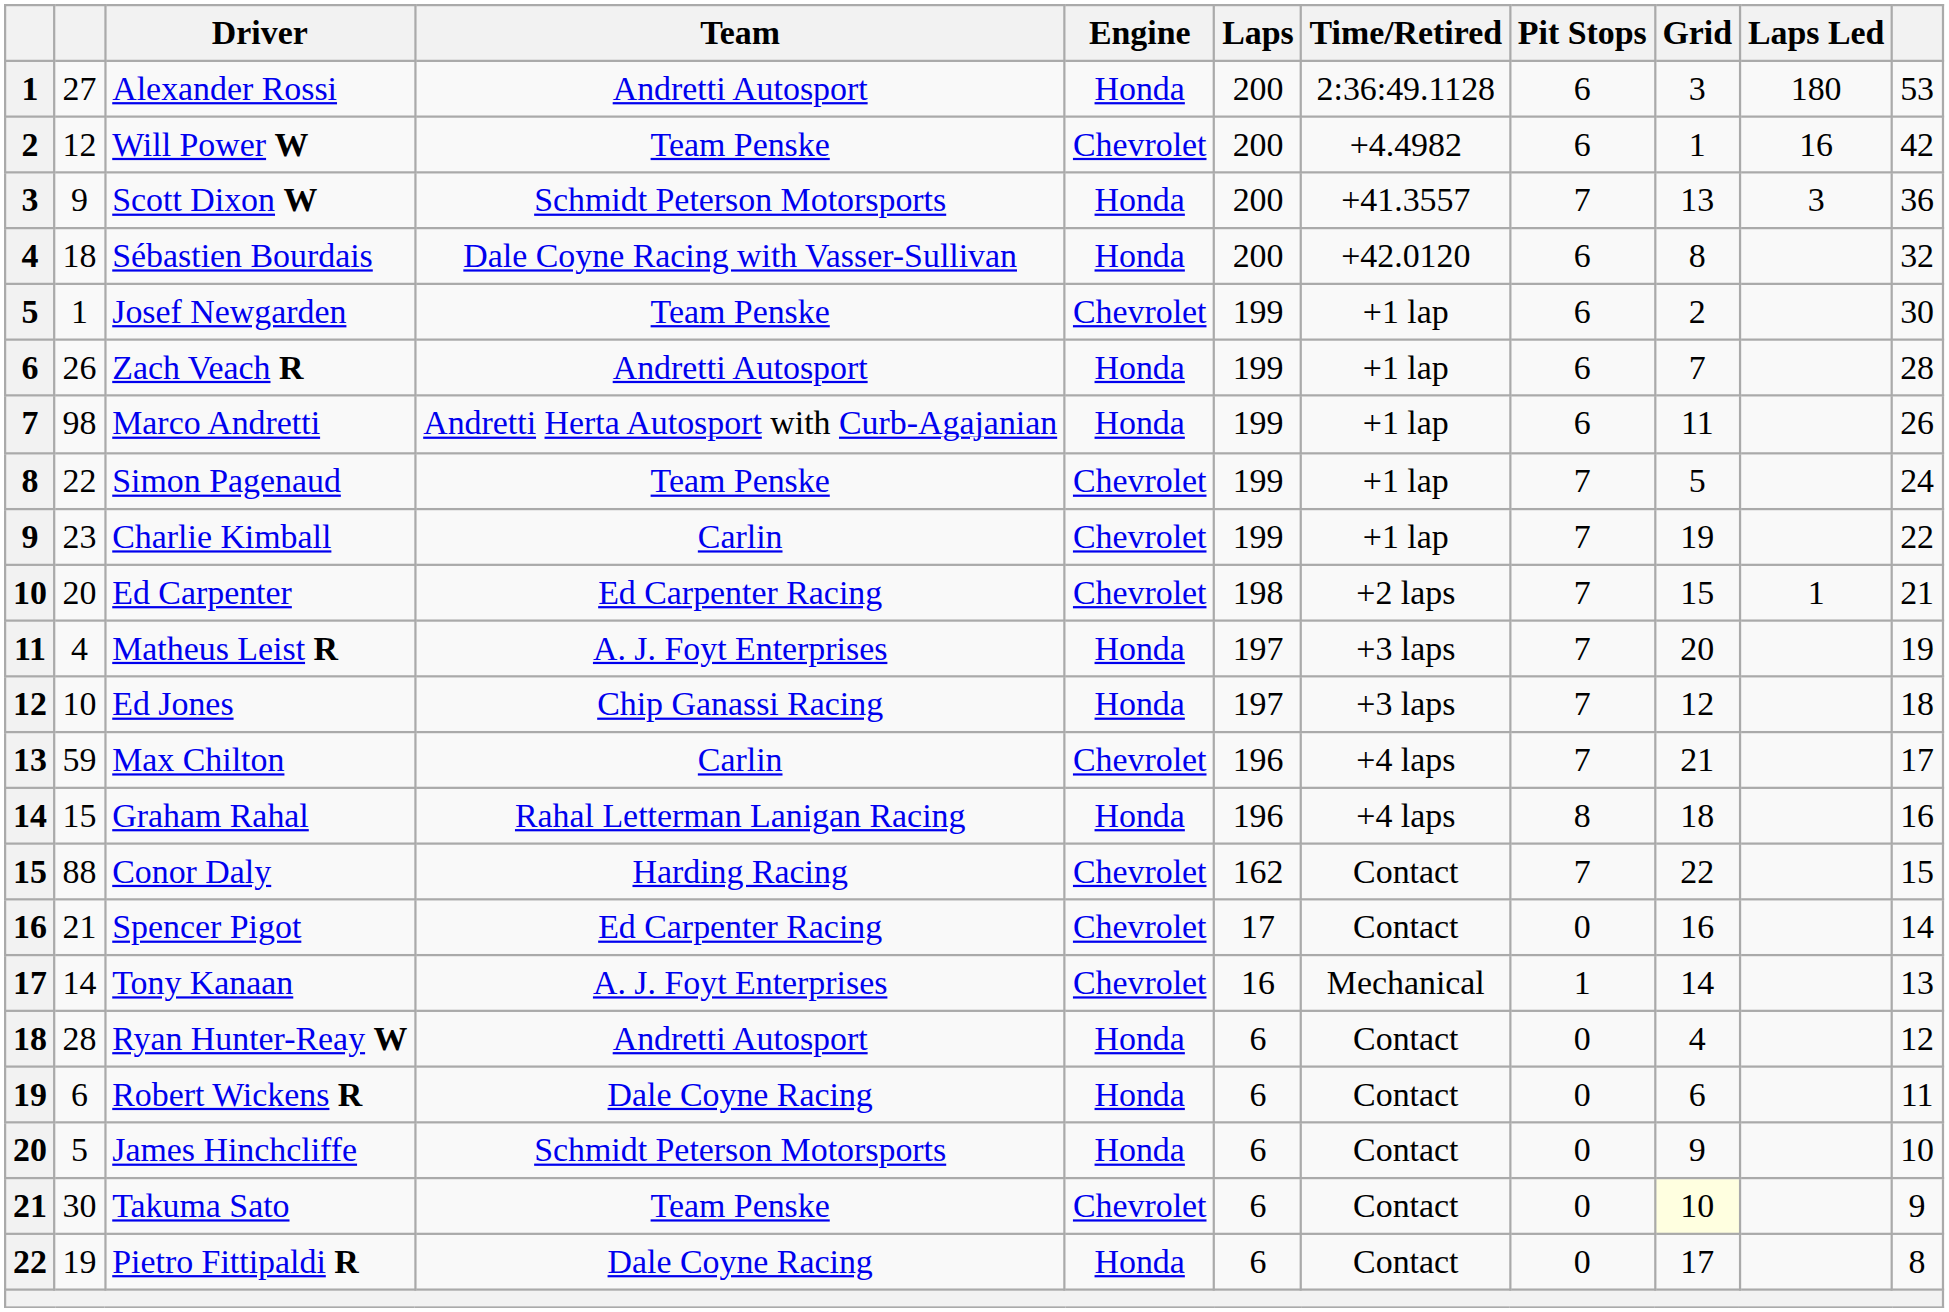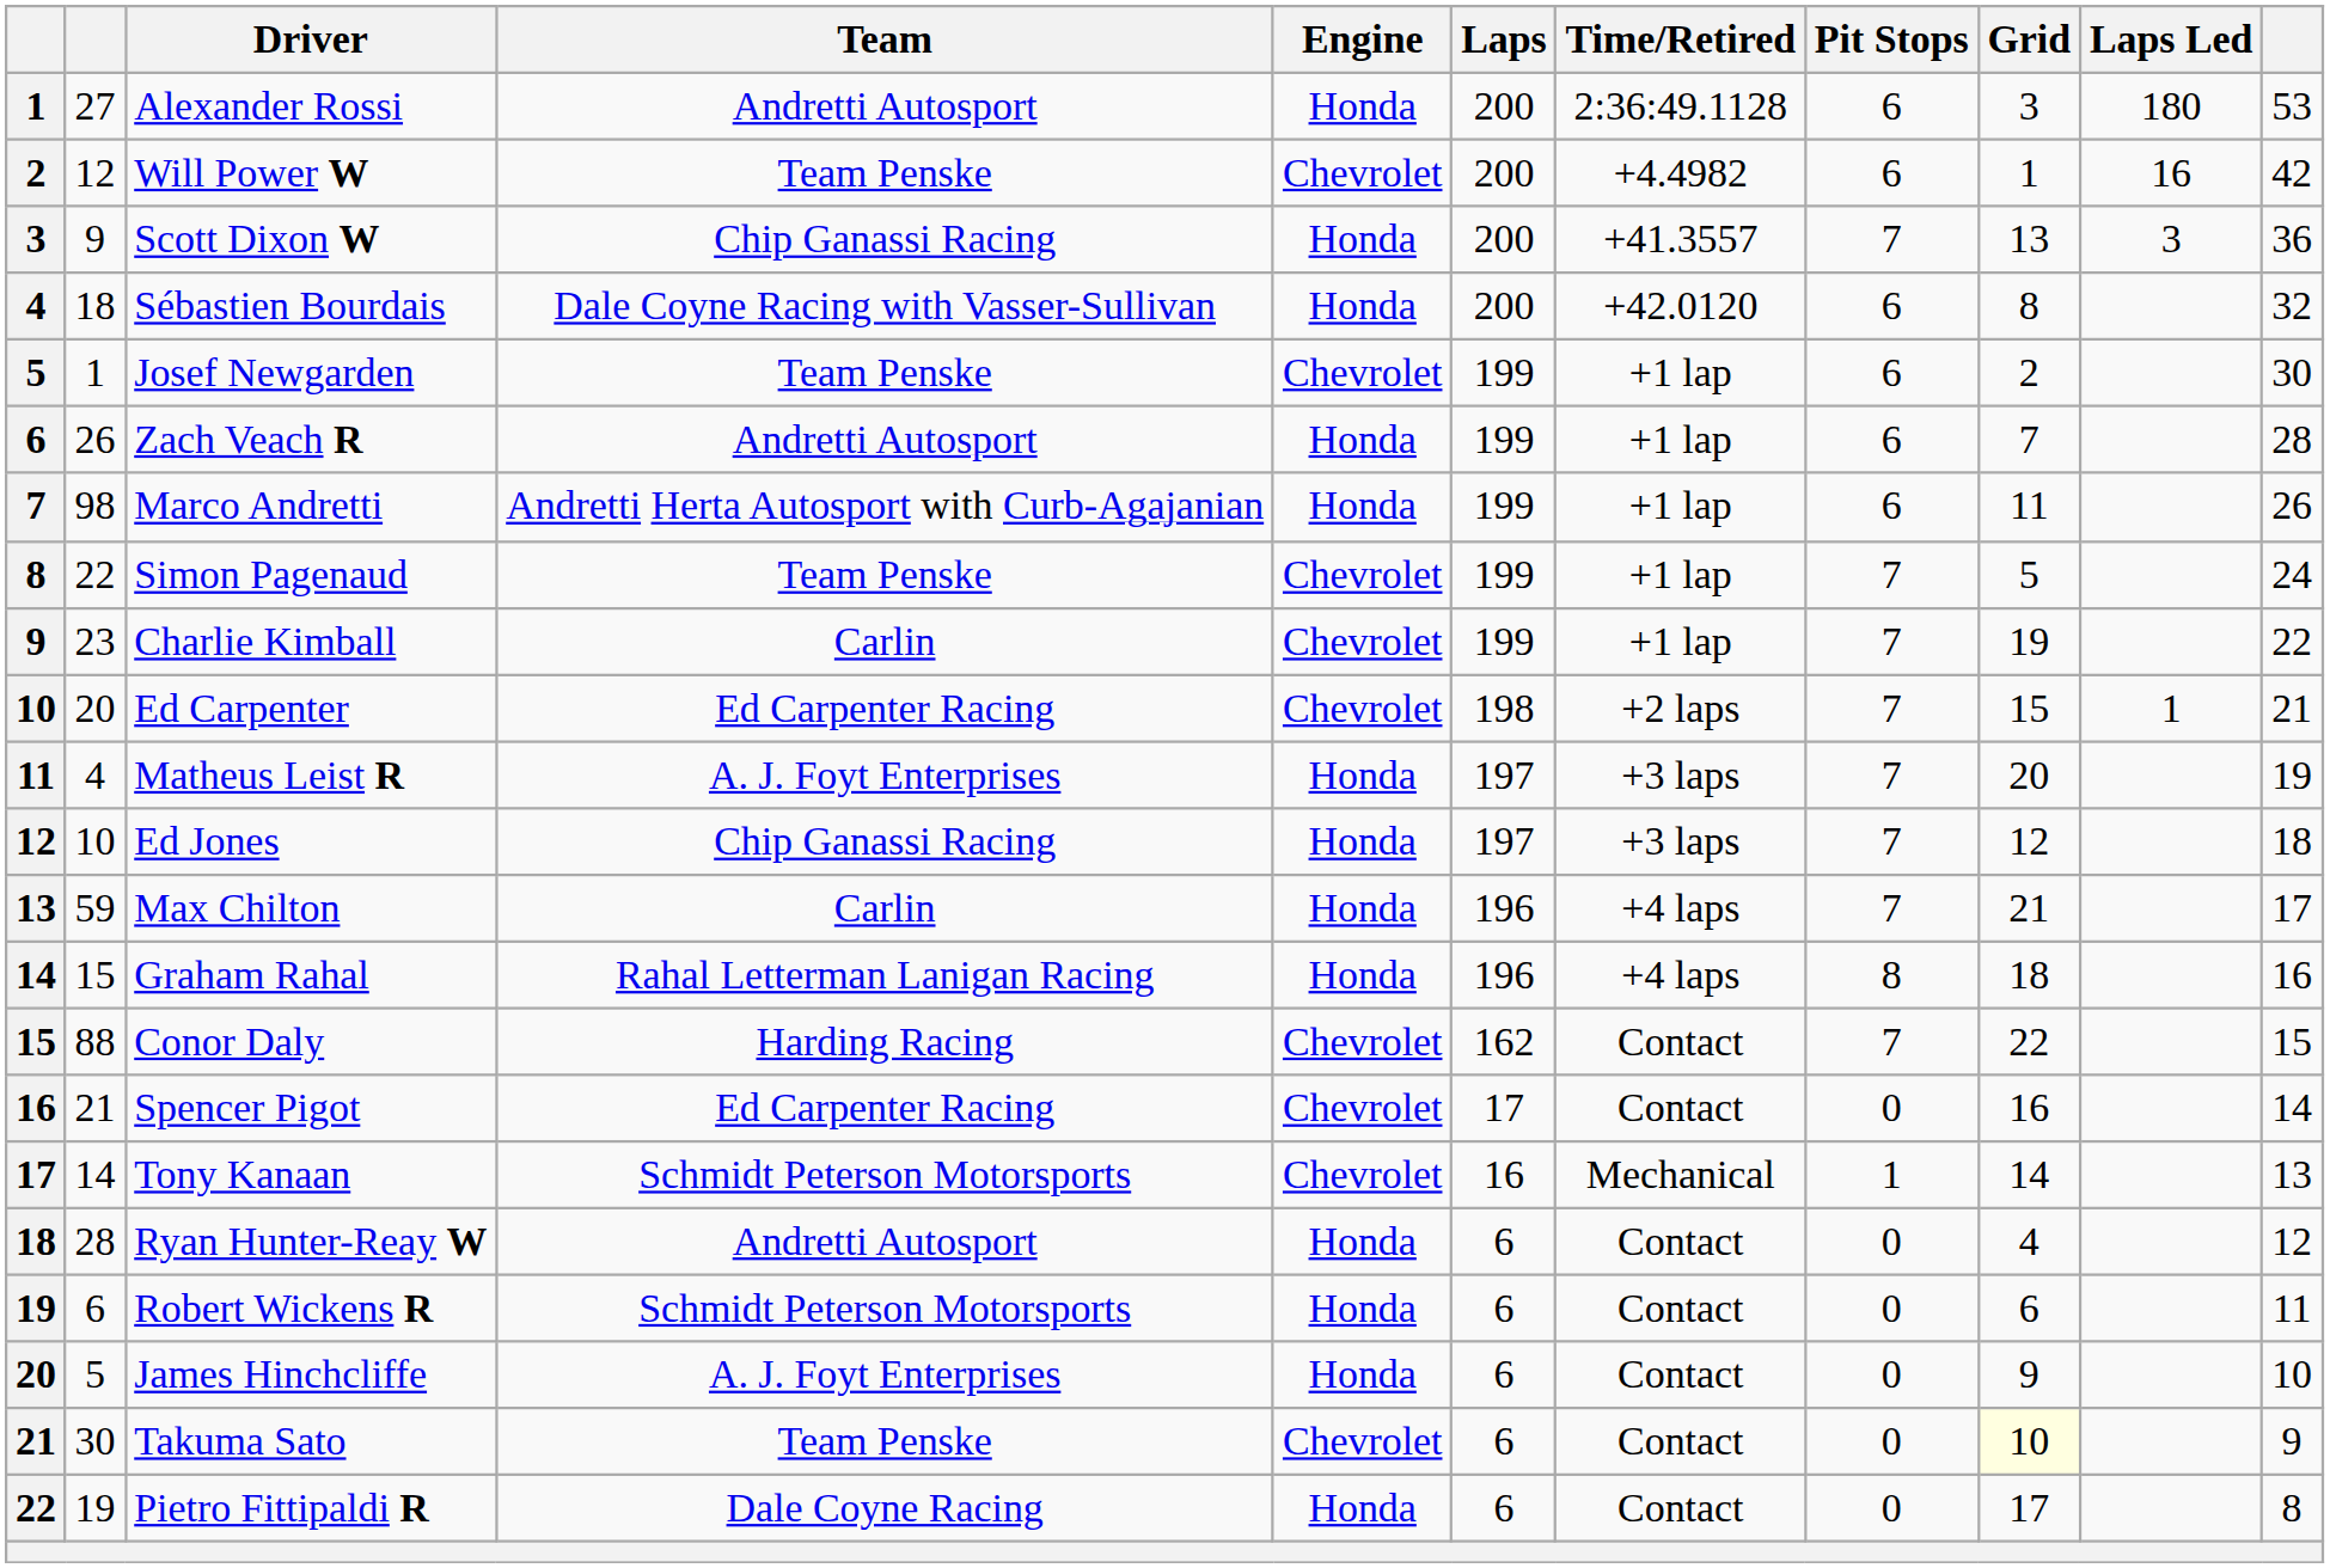Scott Dixon W | Team: Schmidt Peterson Motorsports -> Chip Ganassi Racing
Max Chilton | Engine: Chevrolet -> Honda
Tony Kanaan | Team: A. J. Foyt Enterprises -> Schmidt Peterson Motorsports
Robert Wickens R | Team: Dale Coyne Racing -> Schmidt Peterson Motorsports
James Hinchcliffe | Team: Schmidt Peterson Motorsports -> A. J. Foyt Enterprises
